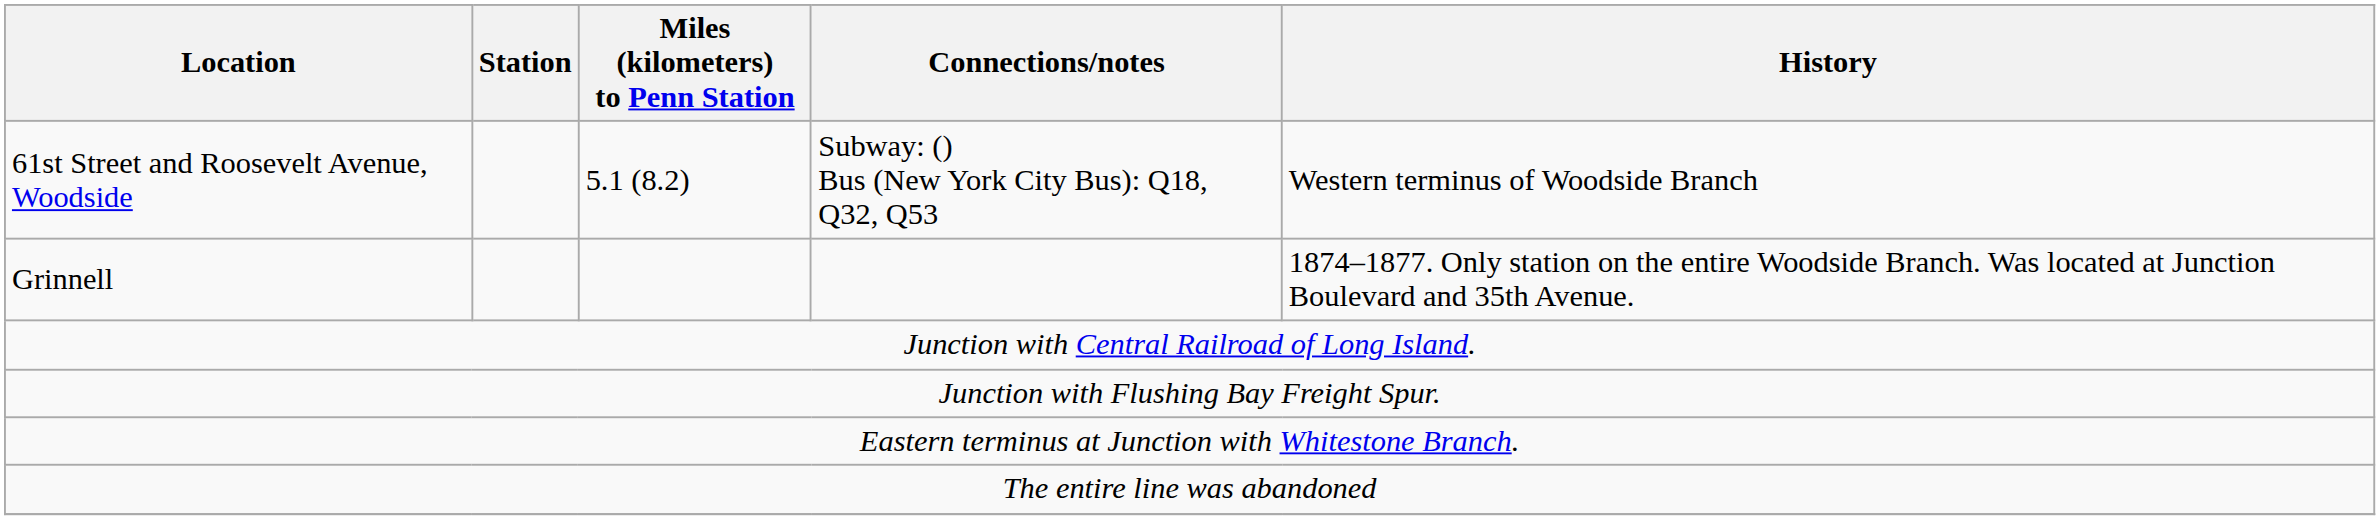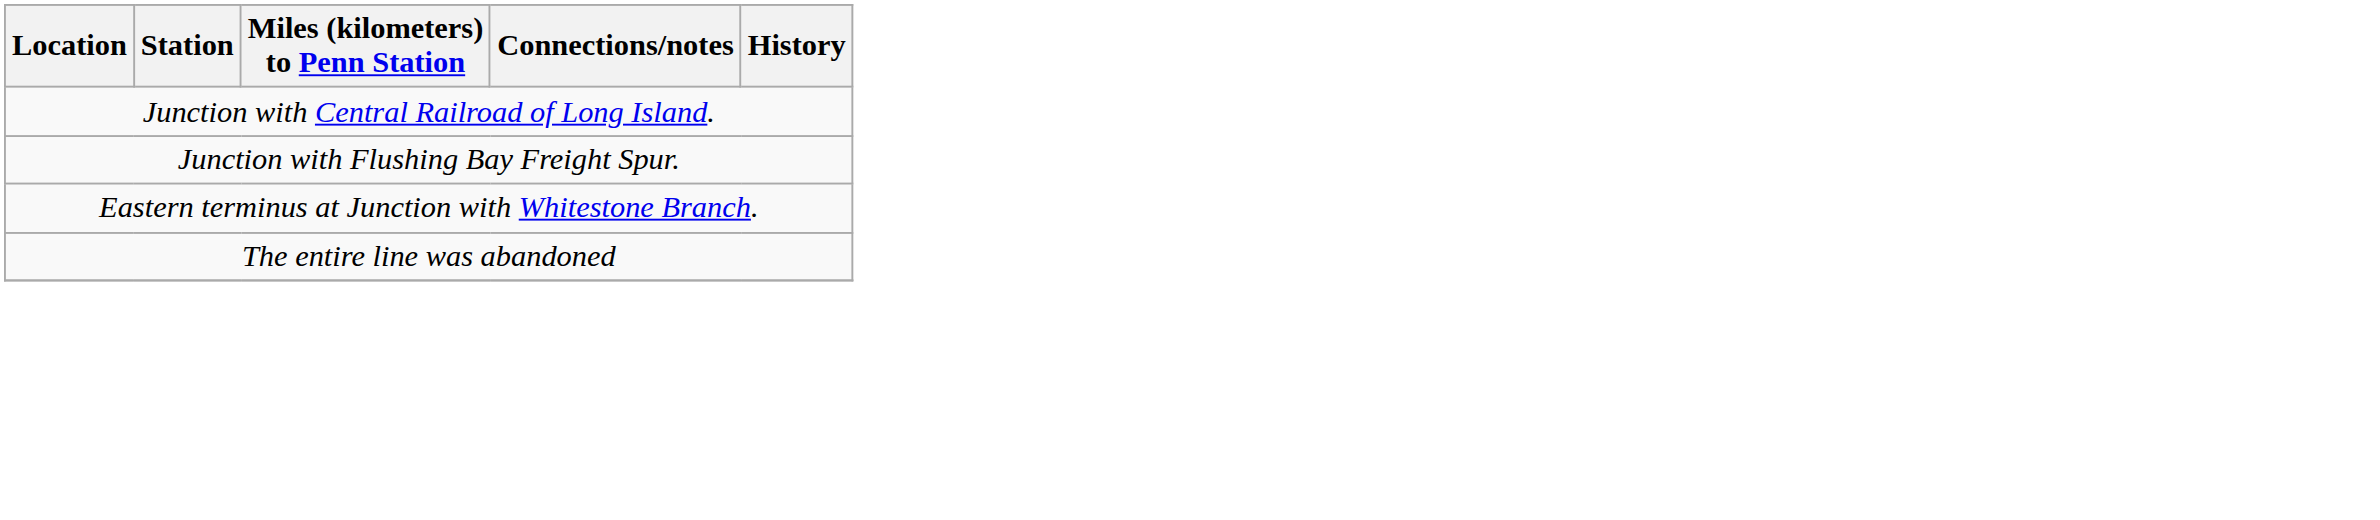- row: 61st Street and Roosevelt Avenue, Woodside | 5.1 (8.2) | Subway: () Bus (New York City Bus): Q18, Q32, Q53 | Western terminus of Woodside Branch
- row: Grinnell | 1874–1877. Only station on the entire Woodside Branch. Was located at Junction Boulevard and 35th Avenue.
